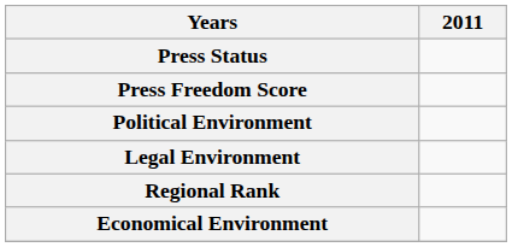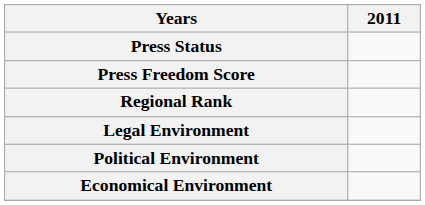rows swapped: Regional Rank <-> Political Environment
